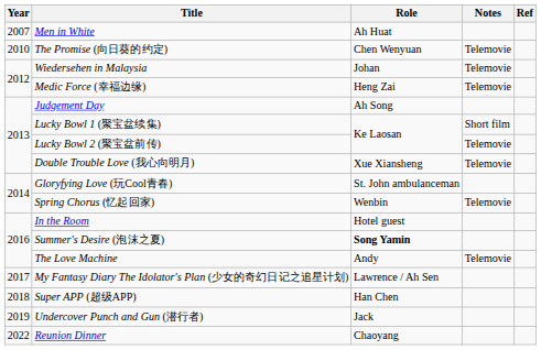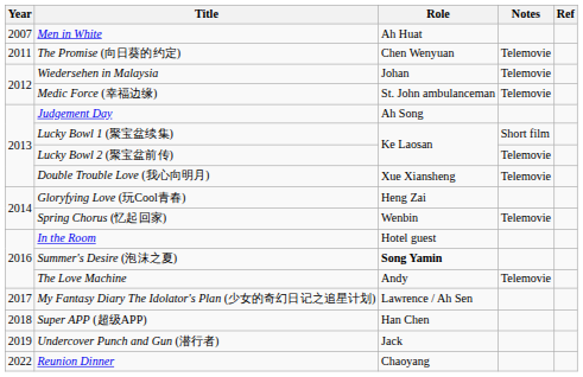The Promise (向日葵的约定) | Year: 2010 -> 2011
Medic Force (幸福边缘) | Role: Heng Zai -> St. John ambulanceman
Gloryfying Love (玩Cool青春) | Role: St. John ambulanceman -> Heng Zai
